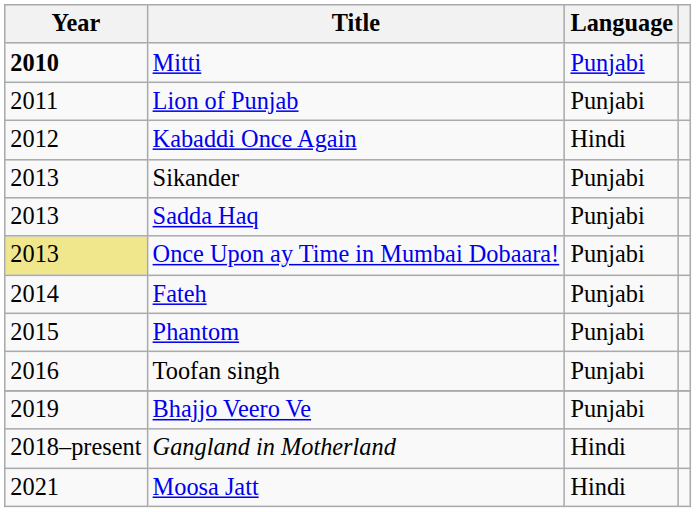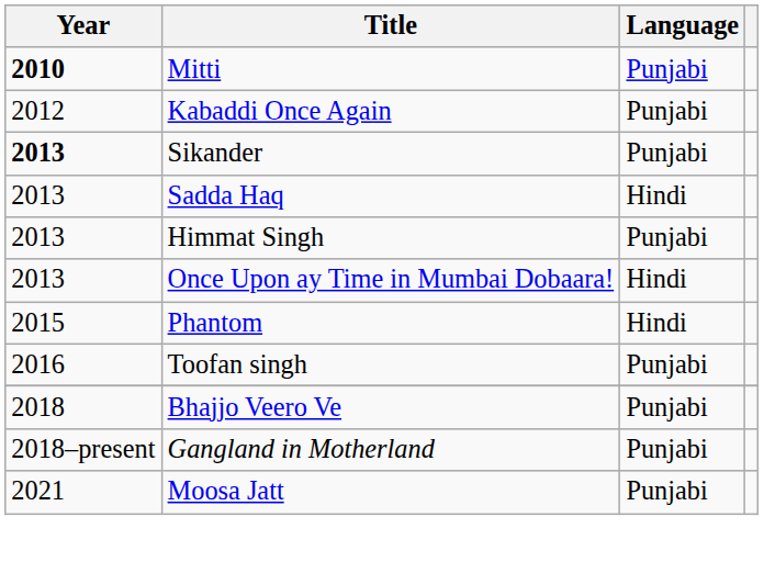- row: 2011 | Lion of Punjab | Punjabi
Kabaddi Once Again | Language: Hindi -> Punjabi
Sikander | Year: normal -> bold
Sadda Haq | Language: Punjabi -> Hindi
+ row: 2013 | Himmat Singh | Punjabi
Once Upon ay Time in Mumbai Dobaara! | Year: khaki background -> no background
Once Upon ay Time in Mumbai Dobaara! | Language: Punjabi -> Hindi
- row: 2014 | Fateh | Punjabi
Phantom | Language: Punjabi -> Hindi
Bhajjo Veero Ve | Year: 2019 -> 2018
Gangland in Motherland | Language: Hindi -> Punjabi
Moosa Jatt | Language: Hindi -> Punjabi
